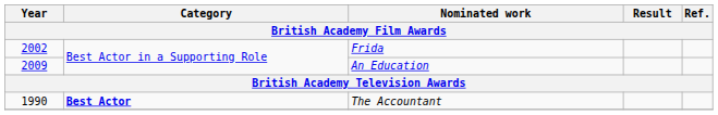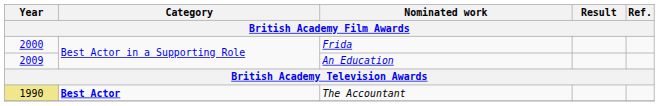Frida | Year: 2002 -> 2000
The Accountant | Year: no background -> khaki background
